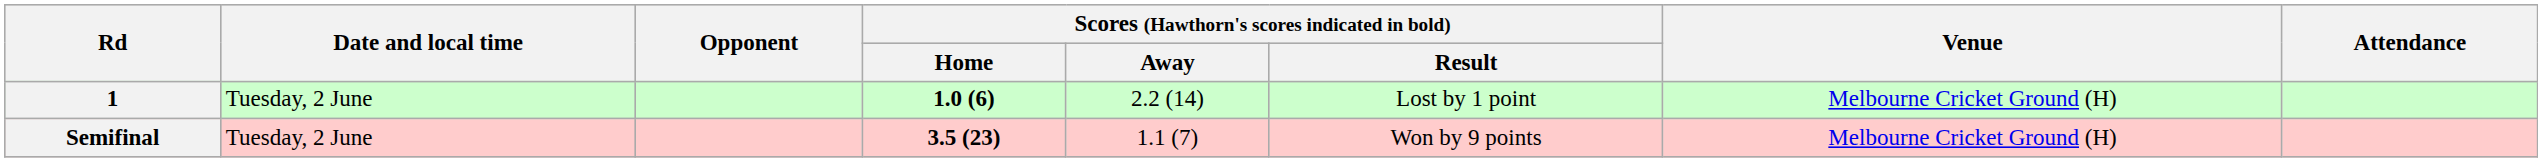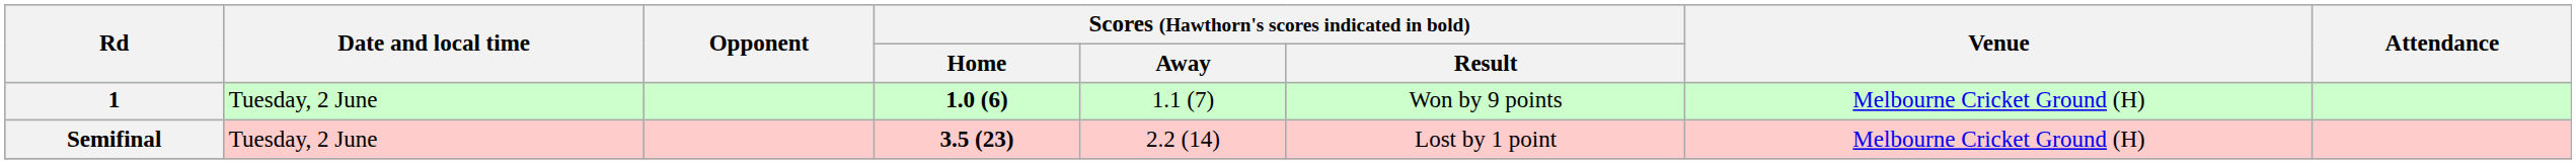1 | Scores (Hawthorn's scores indicated in bold) / Away: 2.2 (14) -> 1.1 (7)
1 | Scores (Hawthorn's scores indicated in bold) / Result: Lost by 1 point -> Won by 9 points
Semifinal | Scores (Hawthorn's scores indicated in bold) / Away: 1.1 (7) -> 2.2 (14)
Semifinal | Scores (Hawthorn's scores indicated in bold) / Result: Won by 9 points -> Lost by 1 point
